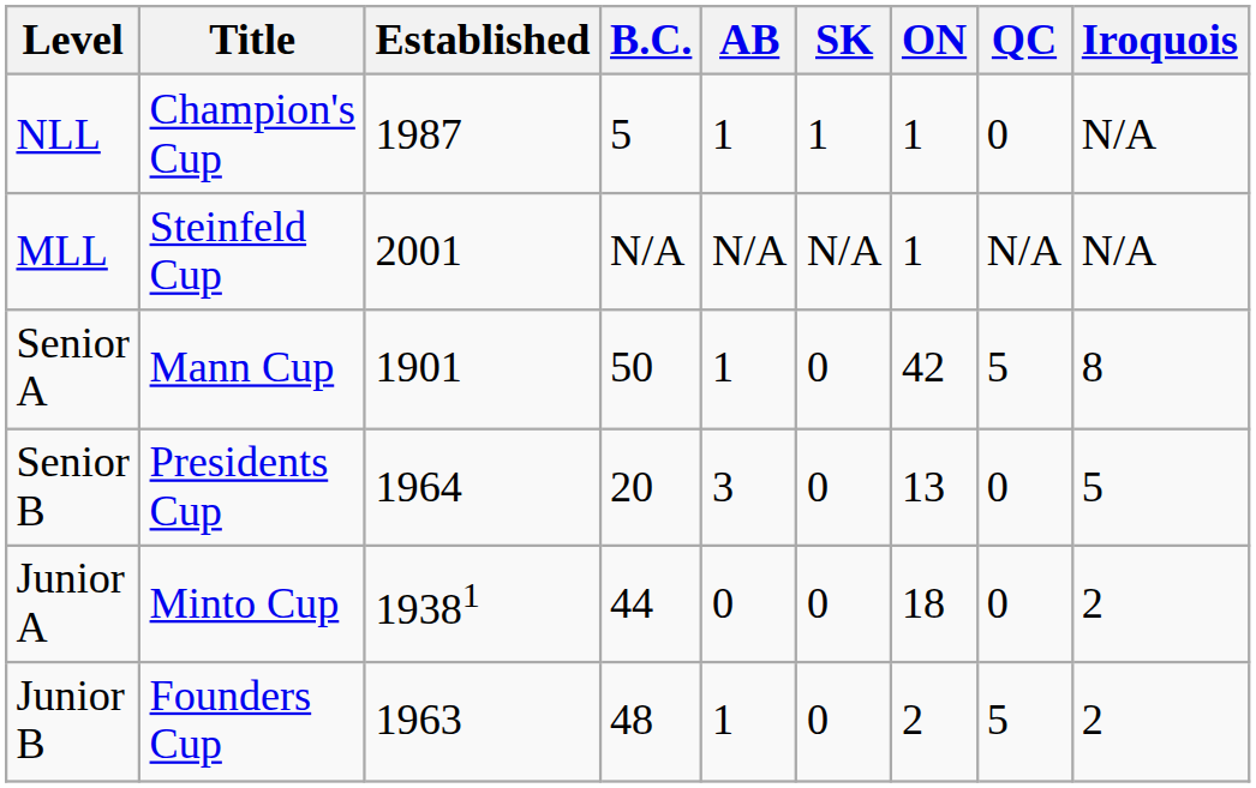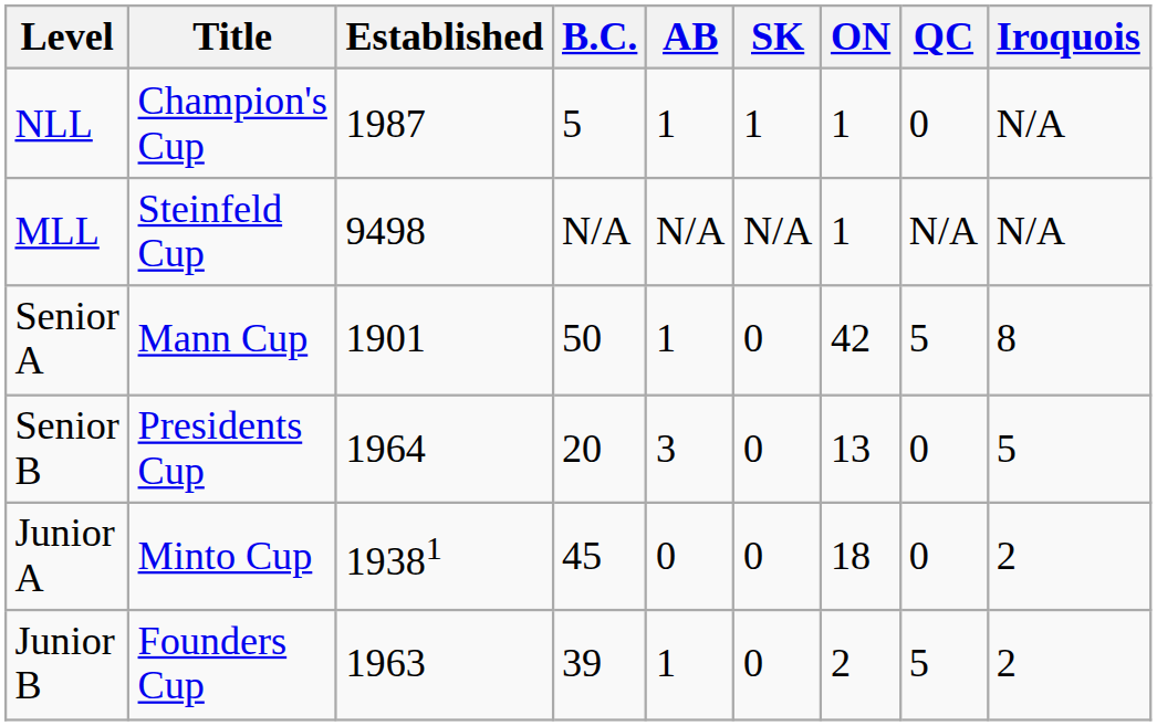MLL | Established: 2001 -> 9498
Junior A | B.C.: 44 -> 45
Junior B | B.C.: 48 -> 39
